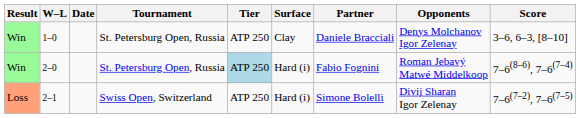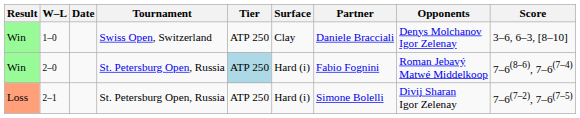1–0 | Tournament: St. Petersburg Open, Russia -> Swiss Open, Switzerland
2–1 | Tournament: Swiss Open, Switzerland -> St. Petersburg Open, Russia
